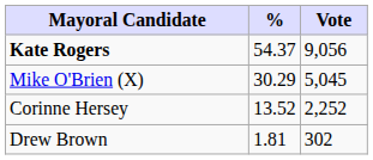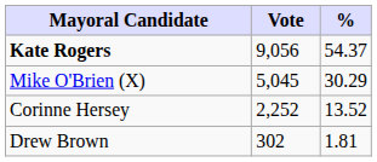columns swapped: Vote <-> %
